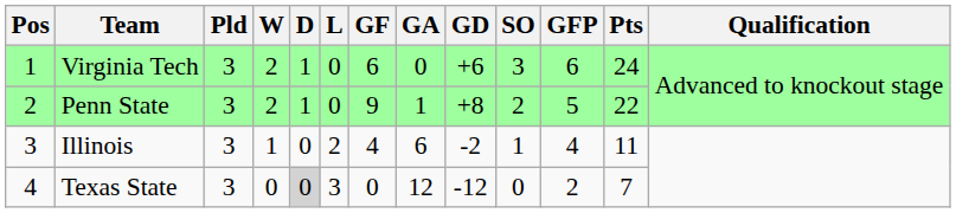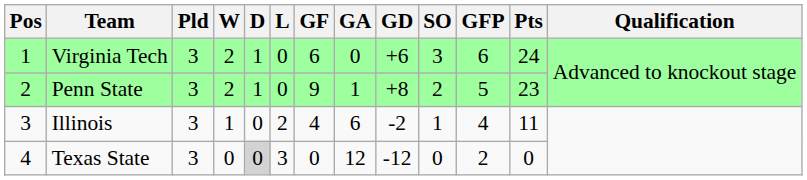Penn State | Pts: 22 -> 23
Texas State | Pts: 7 -> 0
